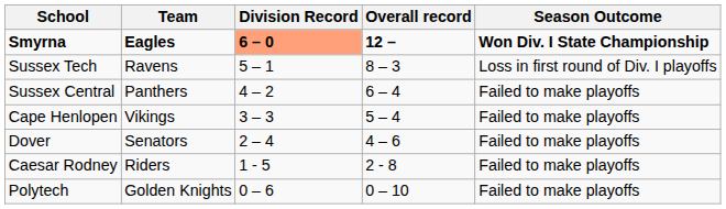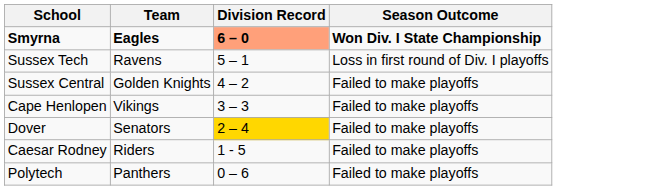- column: Overall record | 12 – | 8 – 3 | 6 – 4 | 5 – 4 | 4 – 6 | 2 - 8 | 0 – 10
Sussex Central | Team: Panthers -> Golden Knights
Dover | Division Record: no background -> gold background
Polytech | Team: Golden Knights -> Panthers
